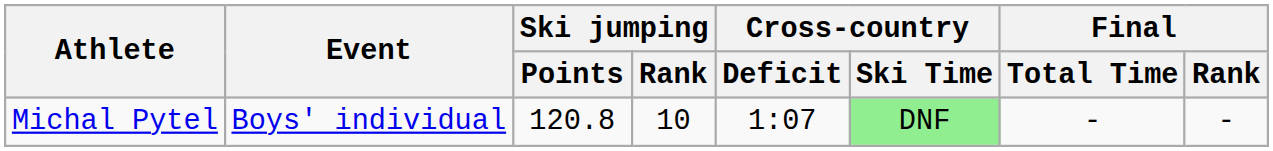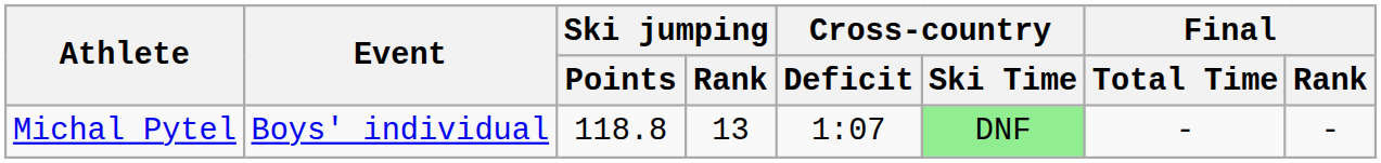Michal Pytel | Ski jumping / Points: 120.8 -> 118.8
Michal Pytel | Ski jumping / Rank: 10 -> 13
